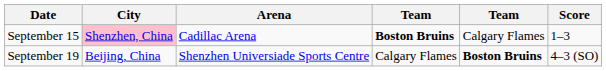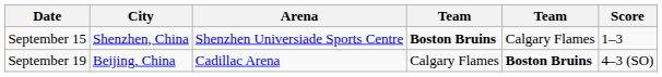September 15 | City: pink background -> no background
September 15 | Arena: Cadillac Arena -> Shenzhen Universiade Sports Centre
September 19 | Arena: Shenzhen Universiade Sports Centre -> Cadillac Arena
